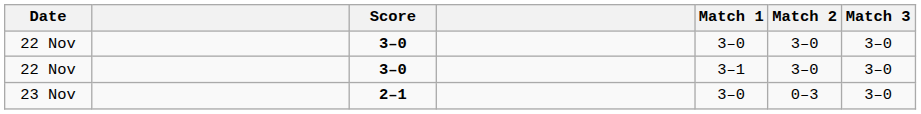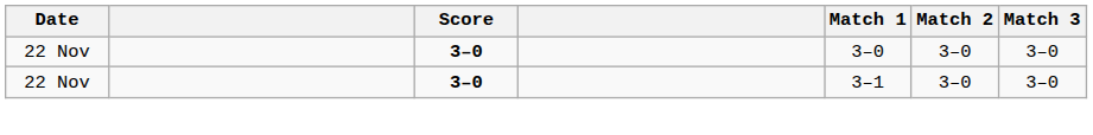- row: 23 Nov | 2–1 | 3–0 | 0–3 | 3–0
